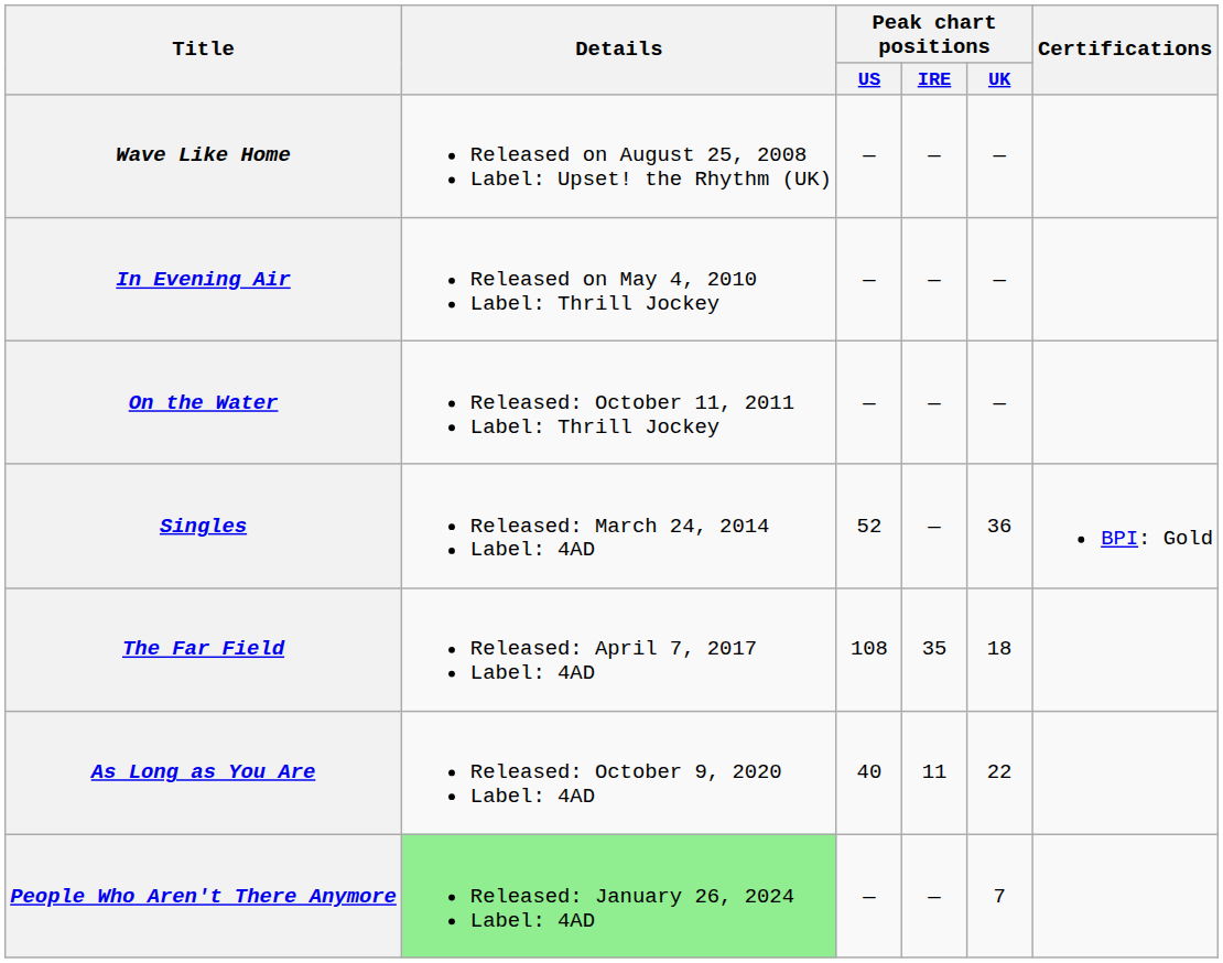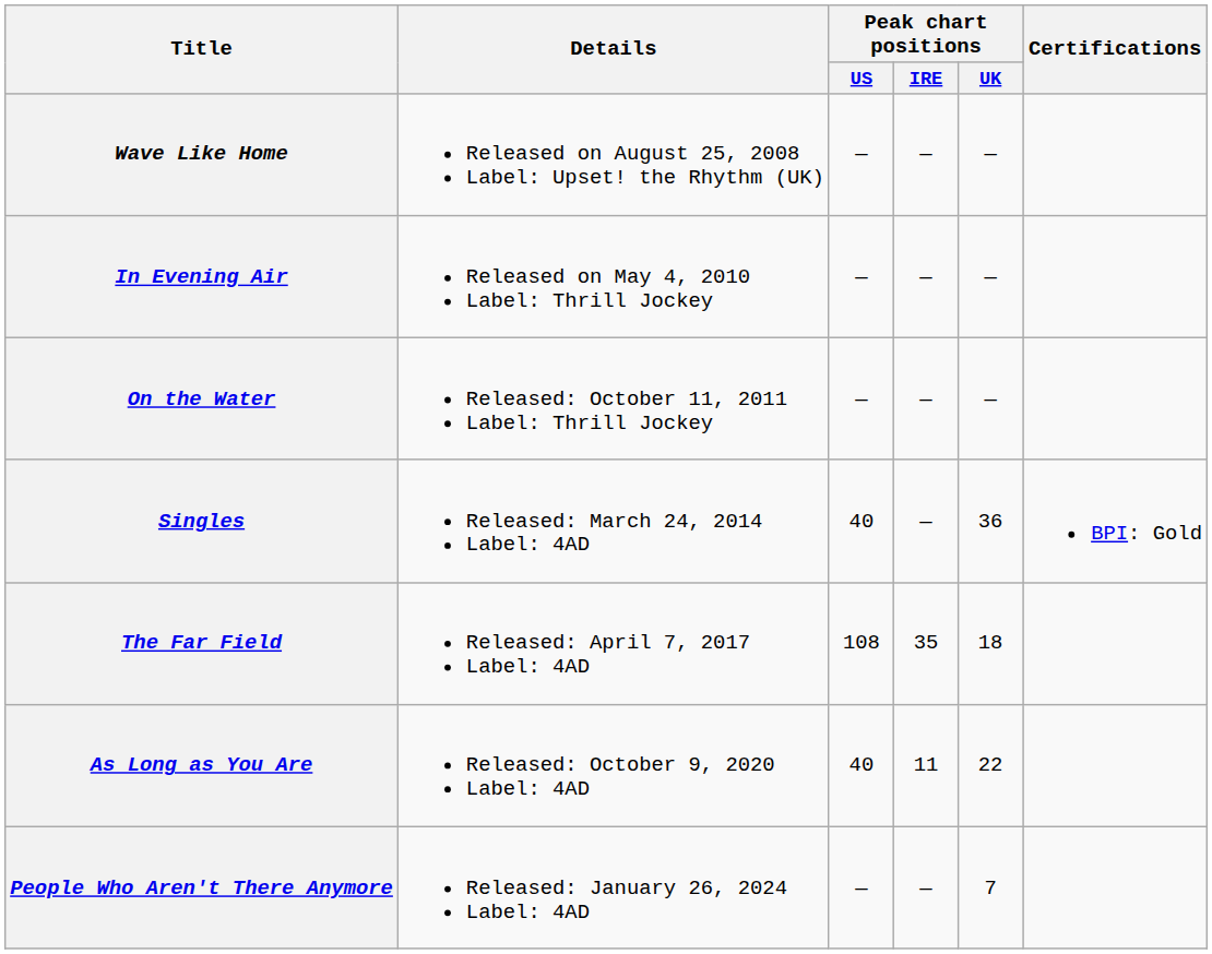Singles | Peak chart positions / US: 52 -> 40
People Who Aren't There Anymore | Details: lightgreen background -> no background
